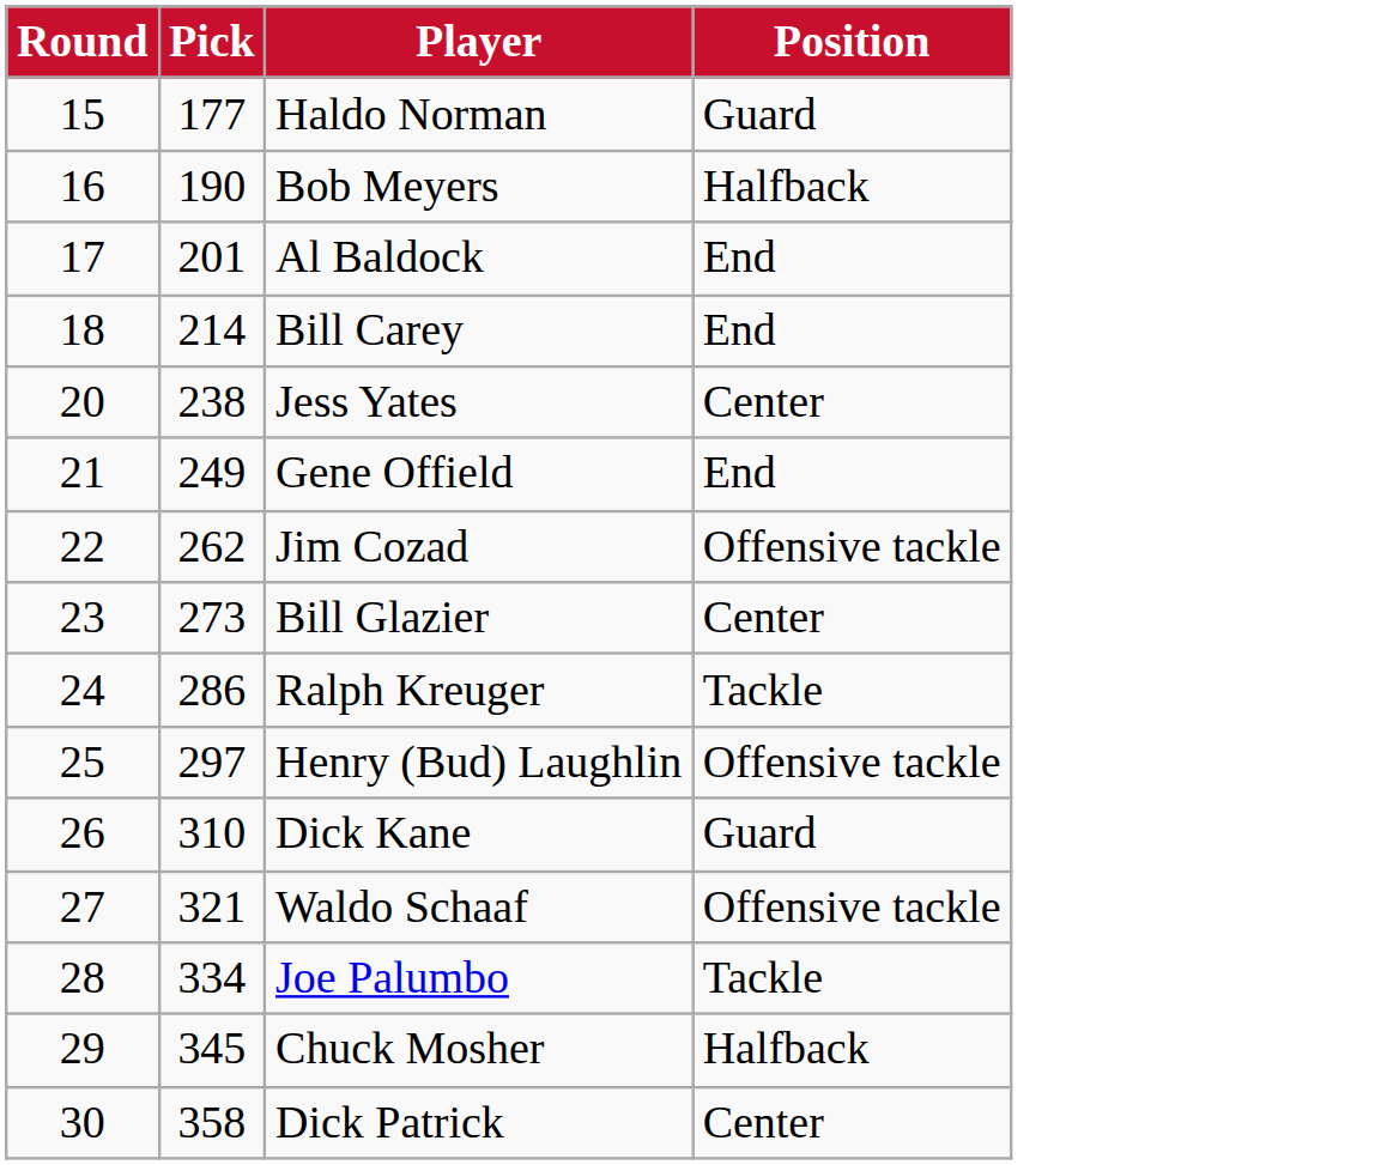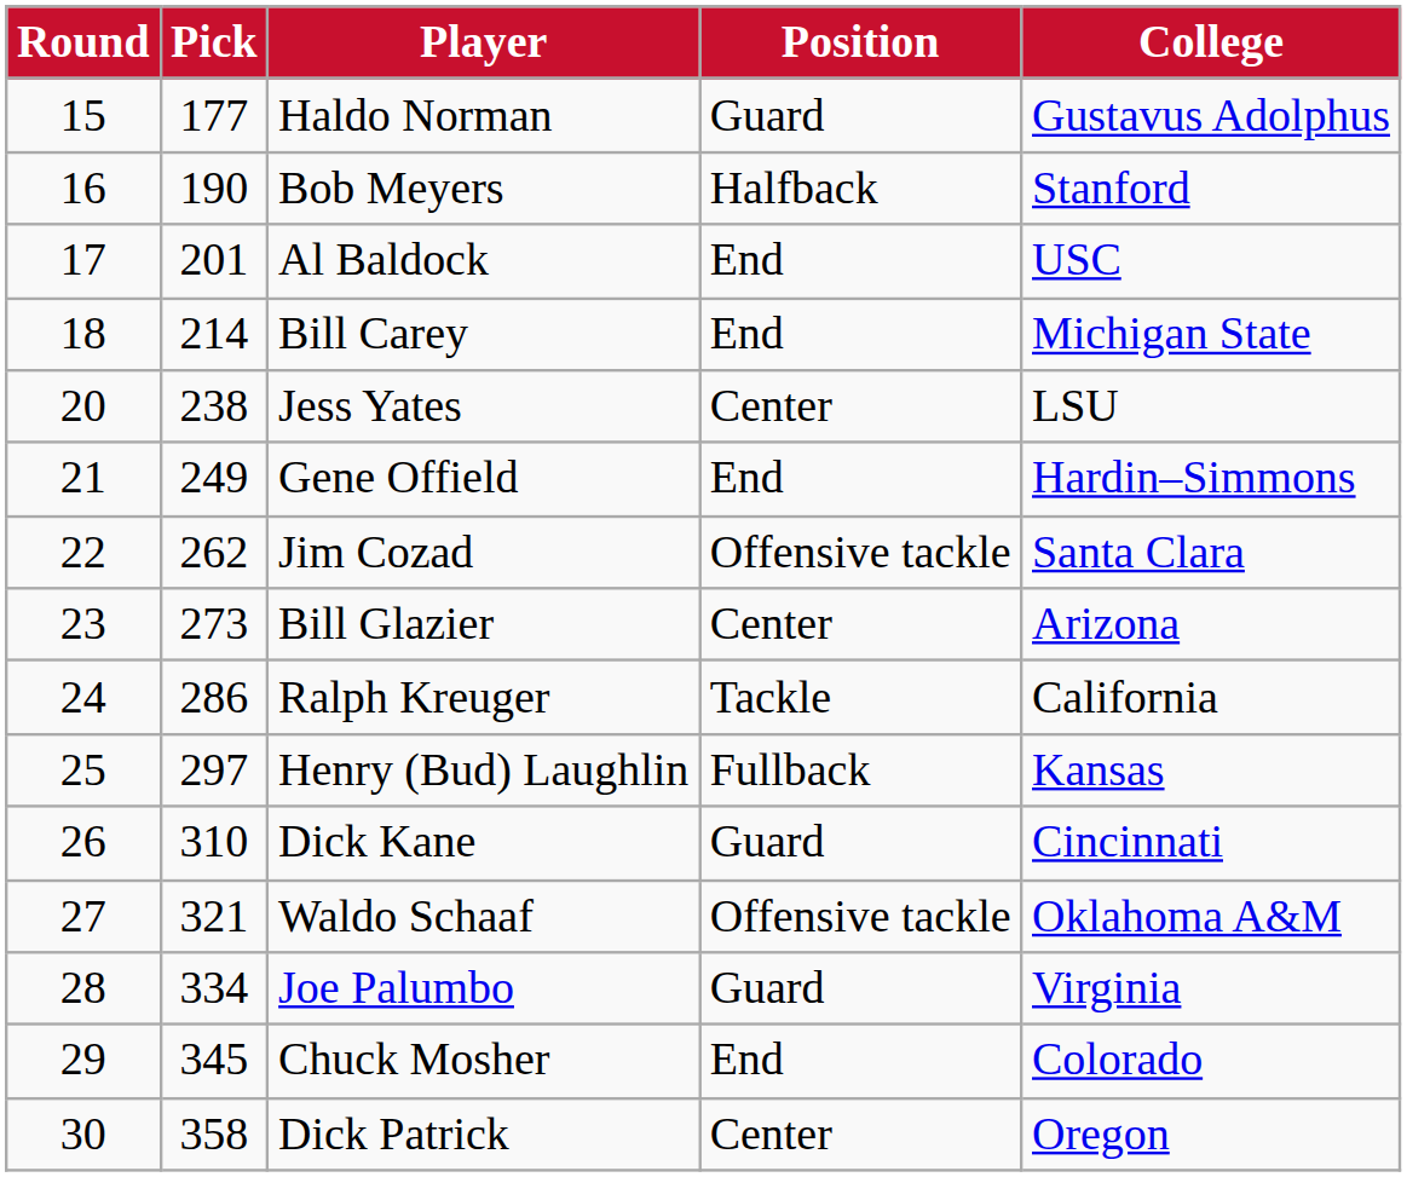+ column: College | Gustavus Adolphus | Stanford | USC | Michigan State | LSU | Hardin–Simmons | Santa Clara | Arizona | California | Kansas | Cincinnati | Oklahoma A&M | Virginia | Colorado | Oregon
Henry (Bud) Laughlin | Position: Offensive tackle -> Fullback
Joe Palumbo | Position: Tackle -> Guard
Chuck Mosher | Position: Halfback -> End
